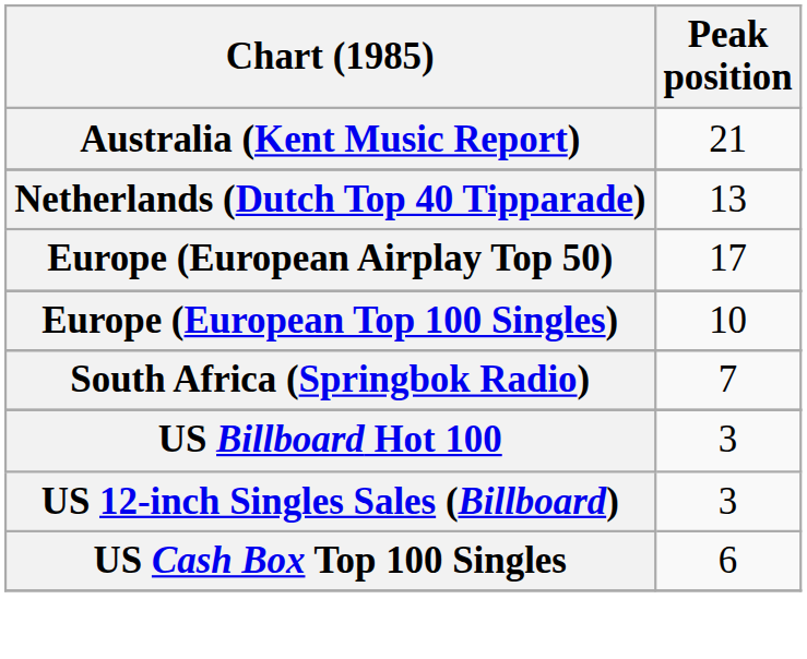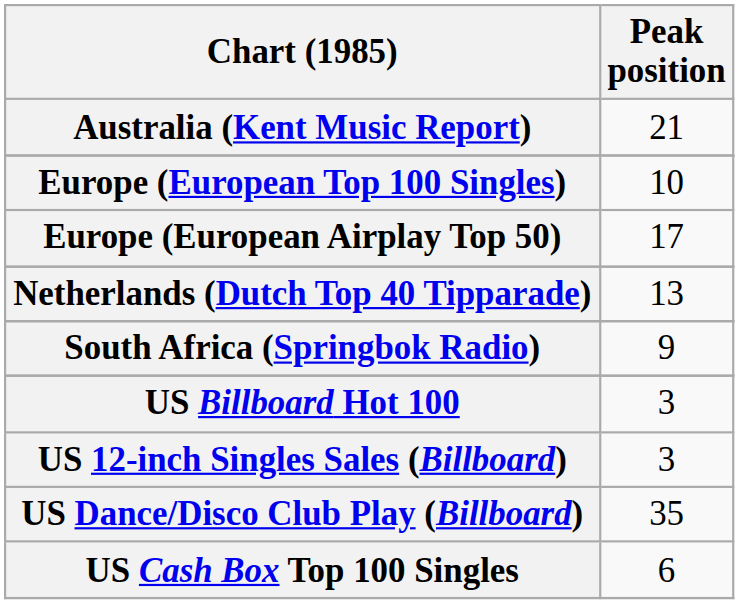rows swapped: Europe (European Top 100 Singles) <-> Netherlands (Dutch Top 40 Tipparade)
South Africa (Springbok Radio) | Peak position: 7 -> 9
+ row: US Dance/Disco Club Play (Billboard) | 35
